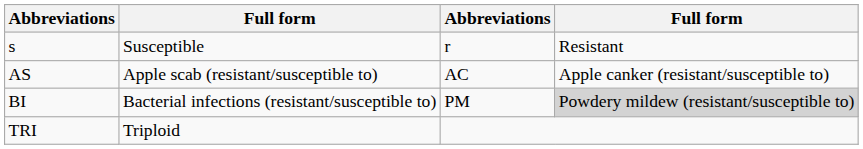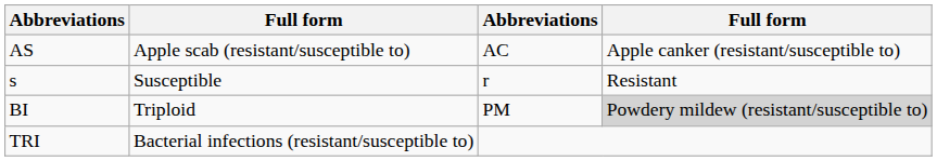rows swapped: s <-> AS
BI | column 2: Bacterial infections (resistant/susceptible to) -> Triploid
TRI | column 2: Triploid -> Bacterial infections (resistant/susceptible to)
